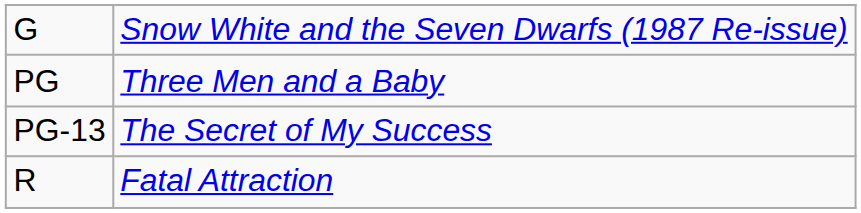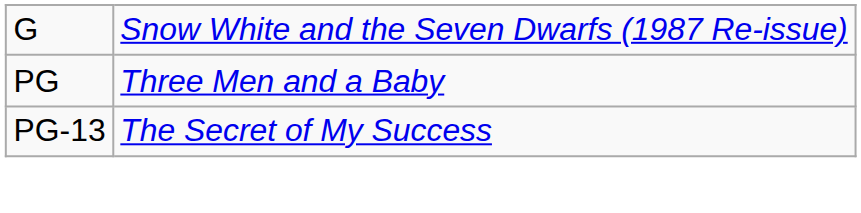- row: R | Fatal Attraction
